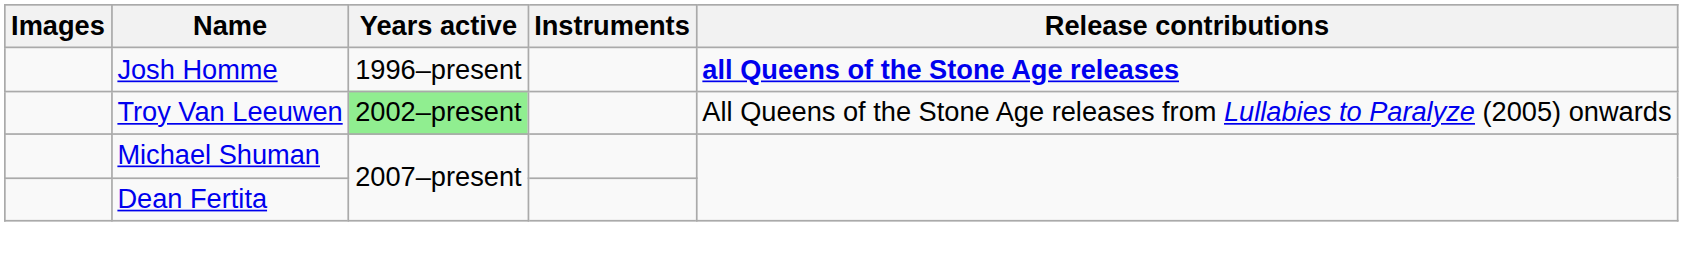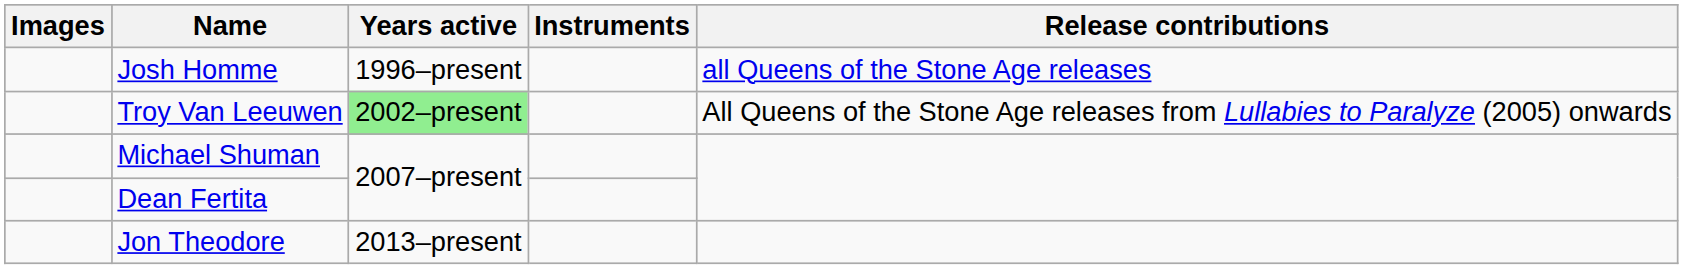Josh Homme | Release contributions: bold -> normal
+ row: Jon Theodore | 2013–present
